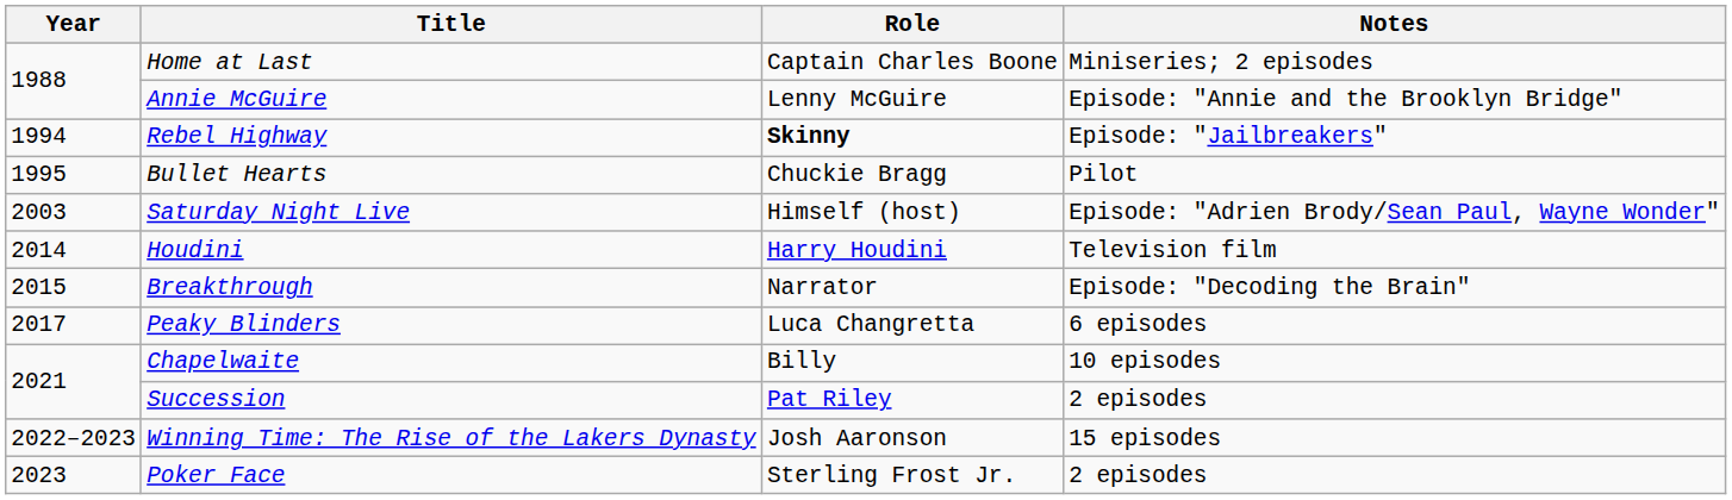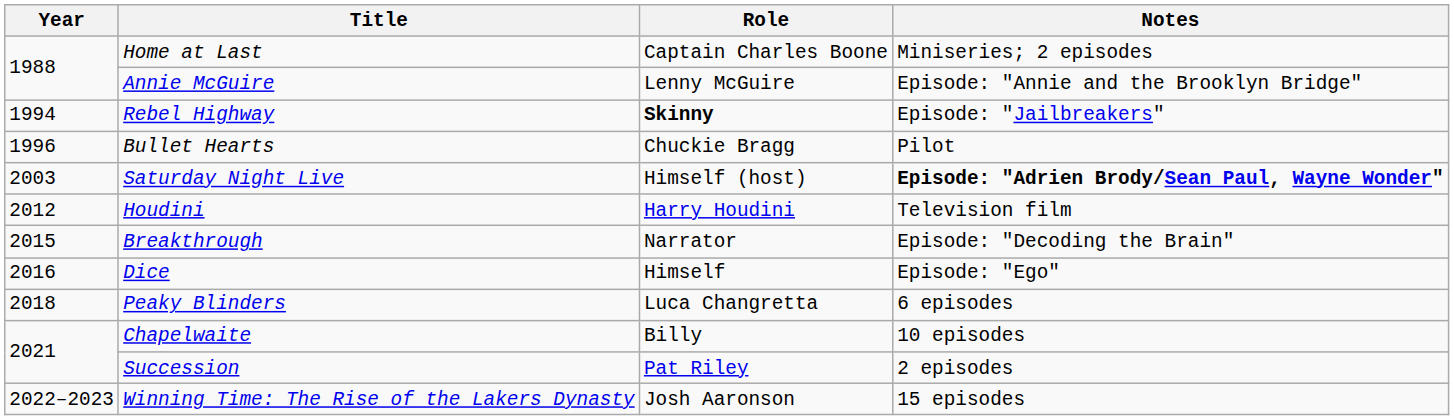Bullet Hearts | Year: 1995 -> 1996
Saturday Night Live | Notes: normal -> bold
Houdini | Year: 2014 -> 2012
+ row: 2016 | Dice | Himself | Episode: "Ego"
Peaky Blinders | Year: 2017 -> 2018
- row: 2023 | Poker Face | Sterling Frost Jr. | 2 episodes
